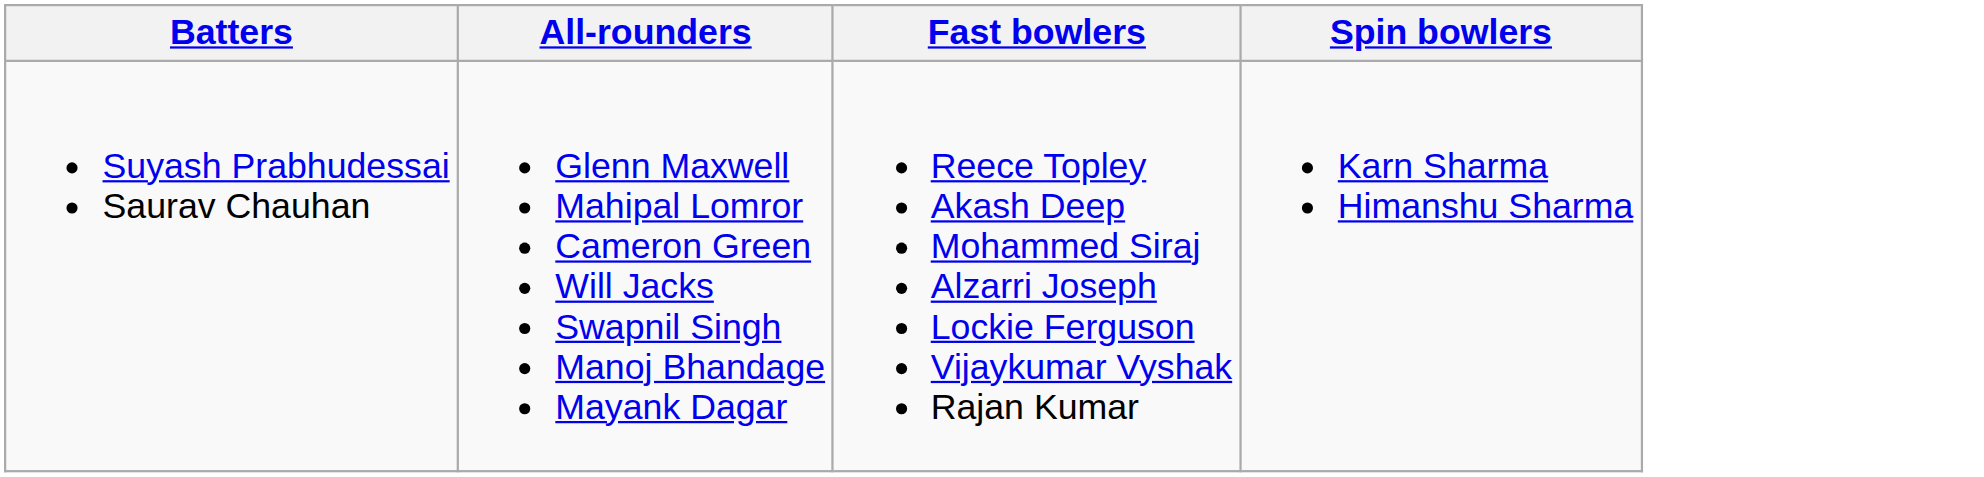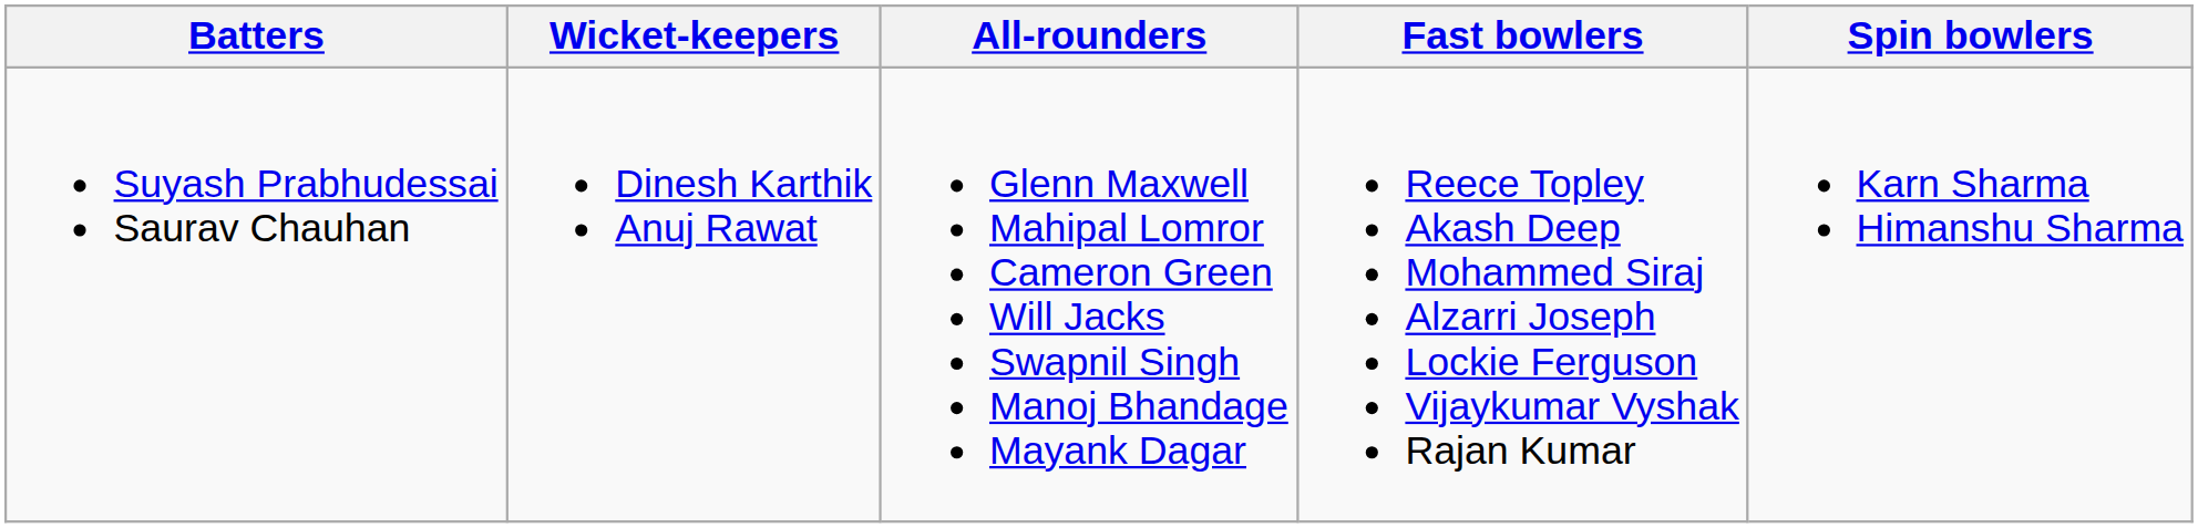+ column: Wicket-keepers | Dinesh Karthik Anuj Rawat
